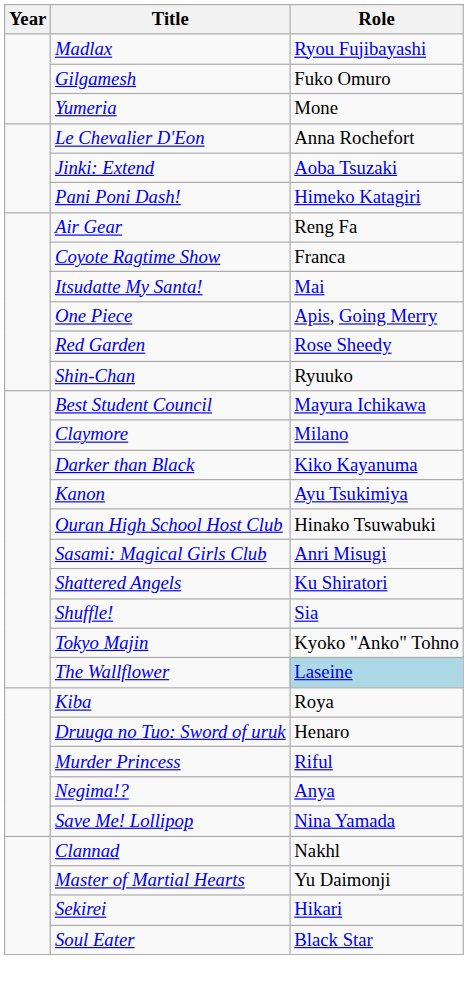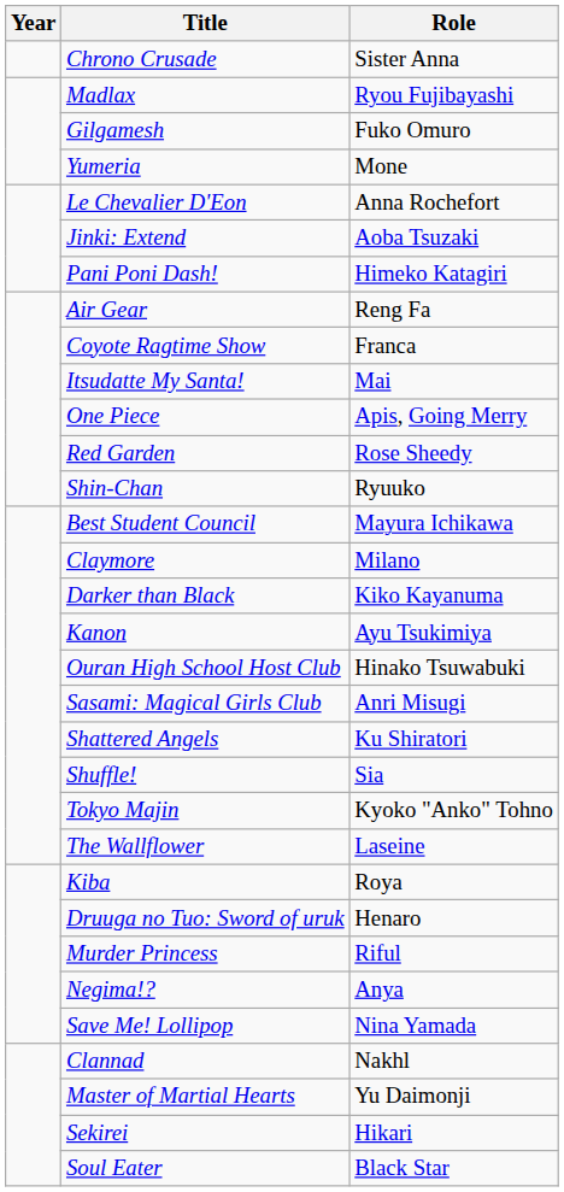+ row: Chrono Crusade | Sister Anna
The Wallflower | Role: lightblue background -> no background
